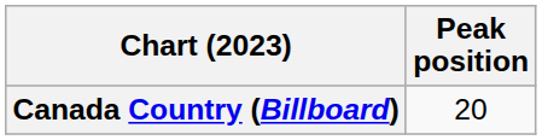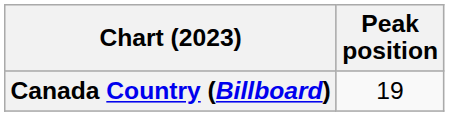Canada Country (Billboard) | Peak position: 20 -> 19
